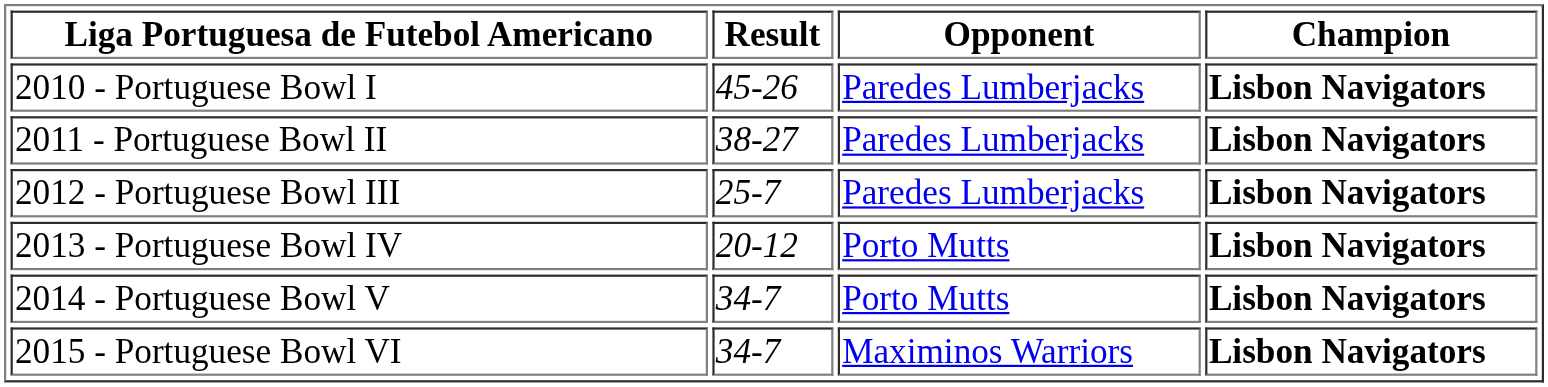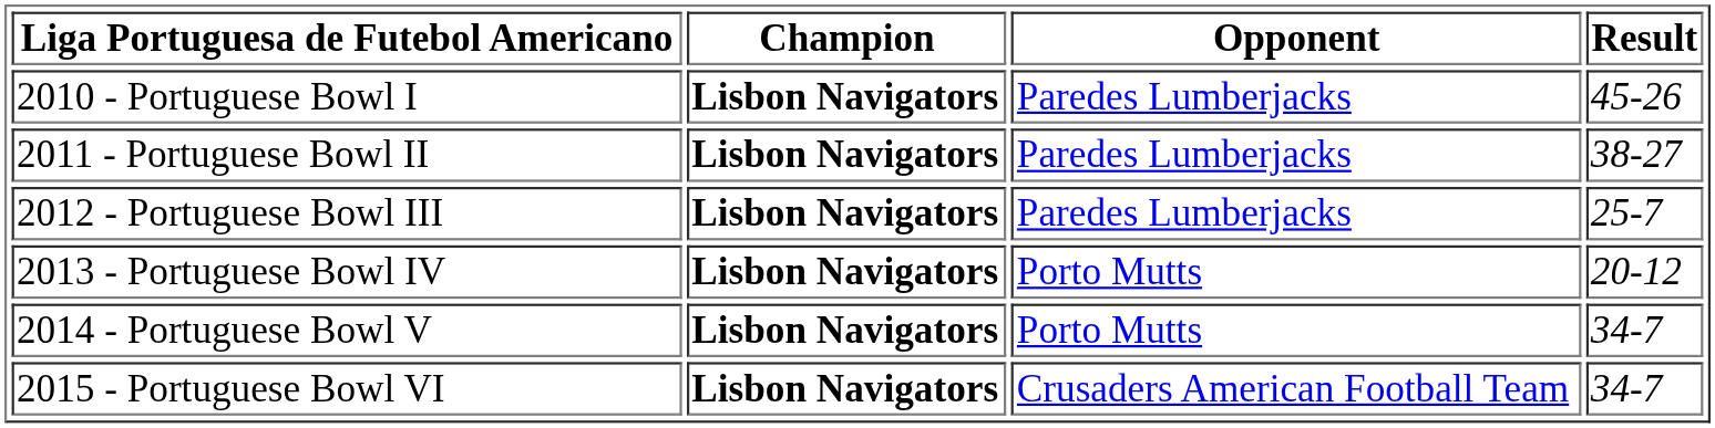columns swapped: Champion <-> Result
2015 - Portuguese Bowl VI | Opponent: Maximinos Warriors -> Crusaders American Football Team
